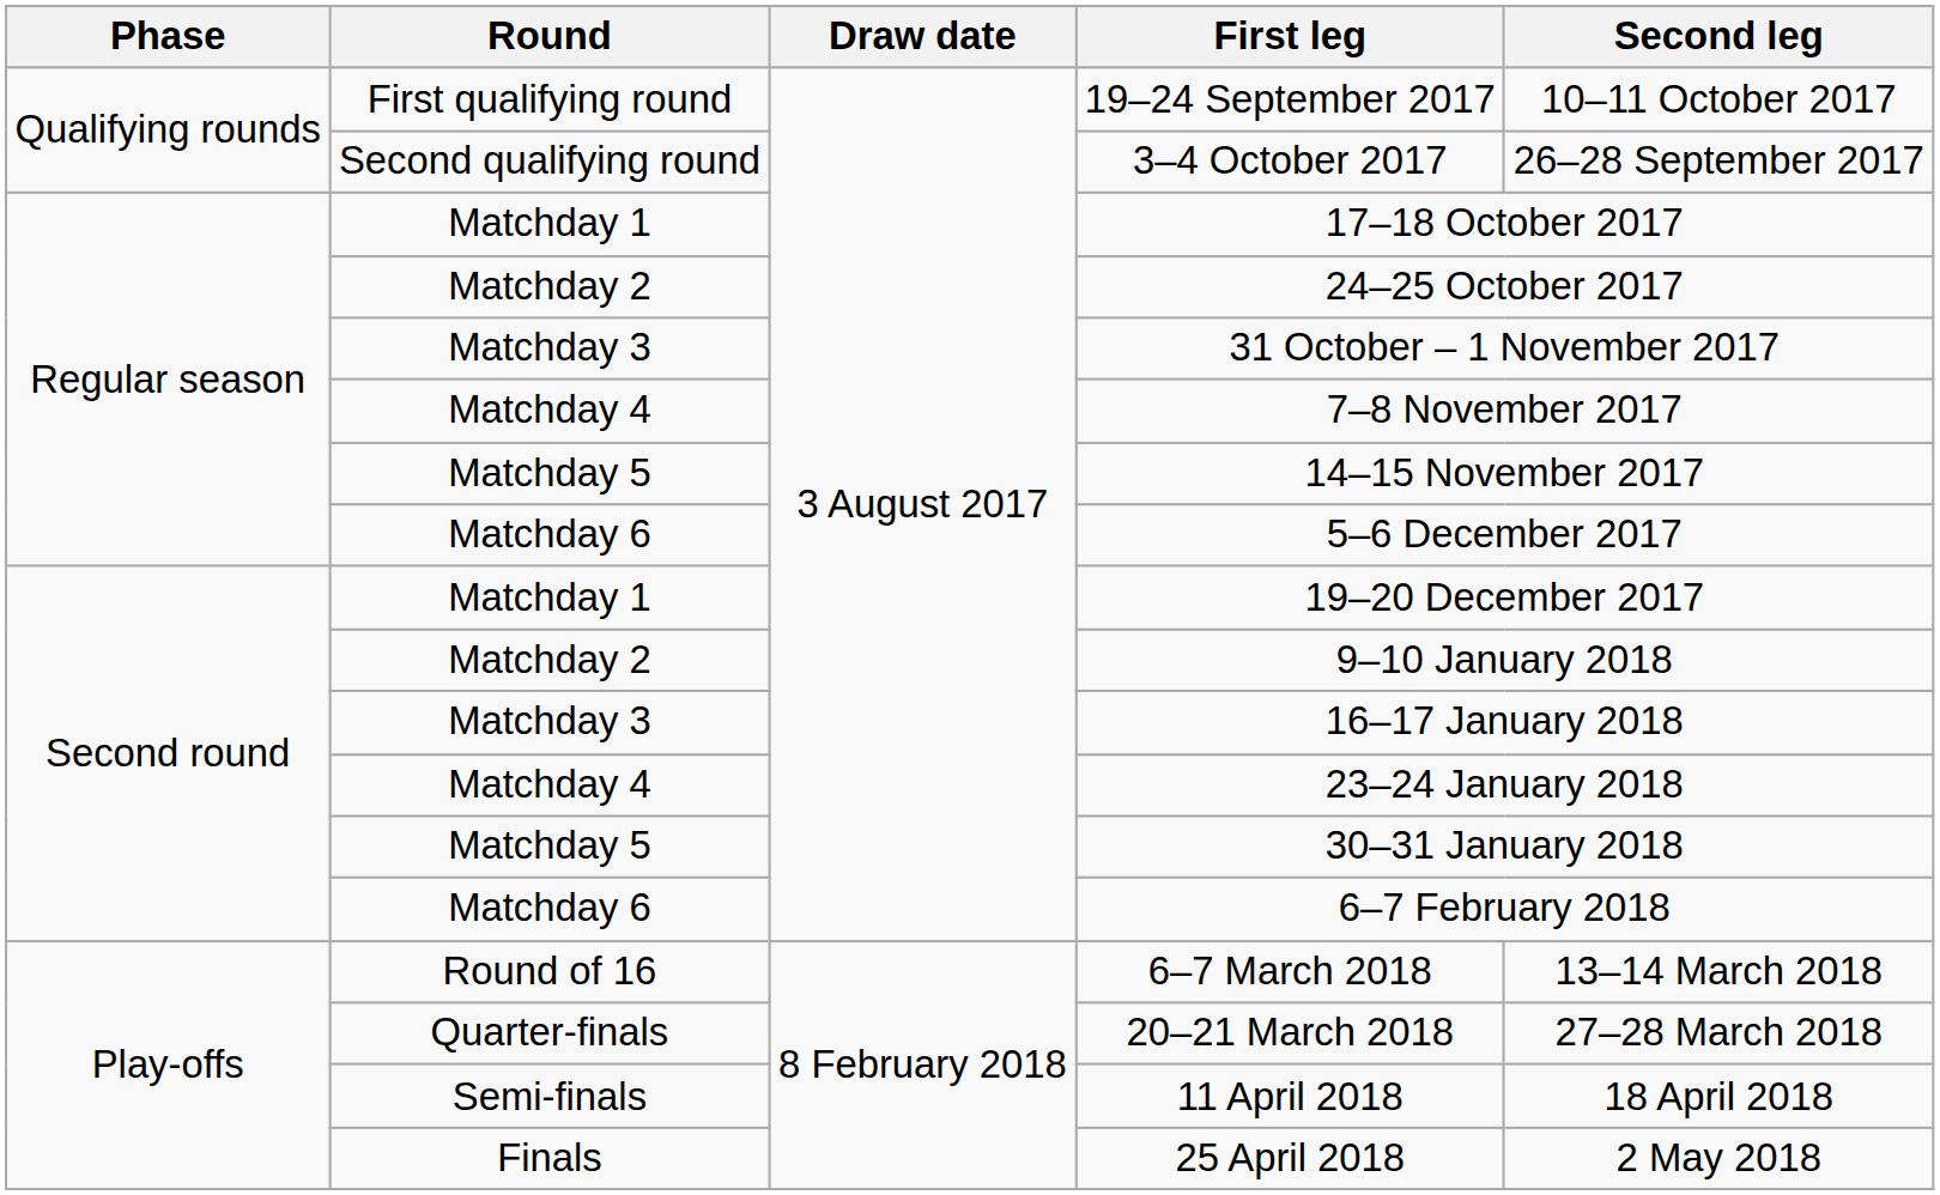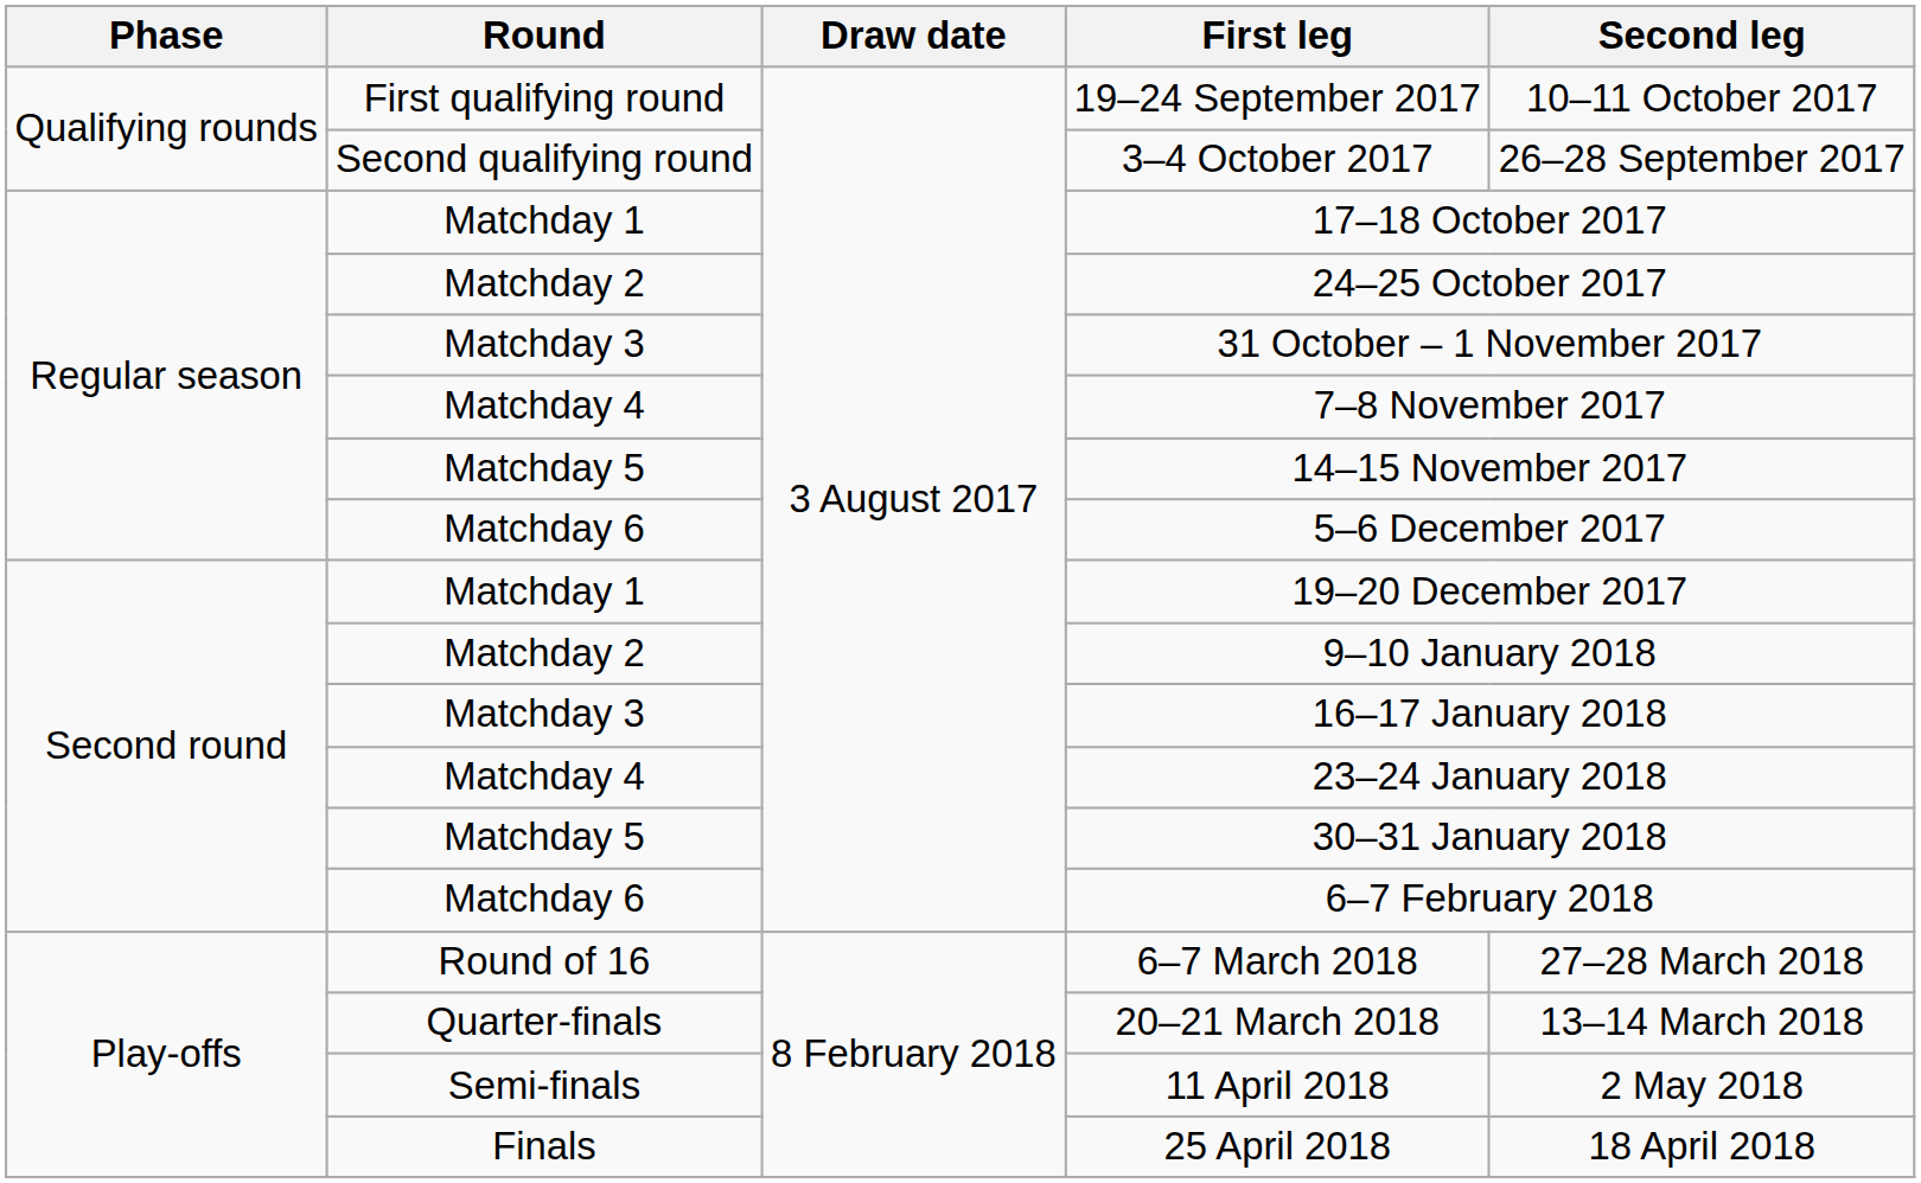6–7 March 2018 | Second leg: 13–14 March 2018 -> 27–28 March 2018
20–21 March 2018 | Second leg: 27–28 March 2018 -> 13–14 March 2018
11 April 2018 | Second leg: 18 April 2018 -> 2 May 2018
25 April 2018 | Second leg: 2 May 2018 -> 18 April 2018
